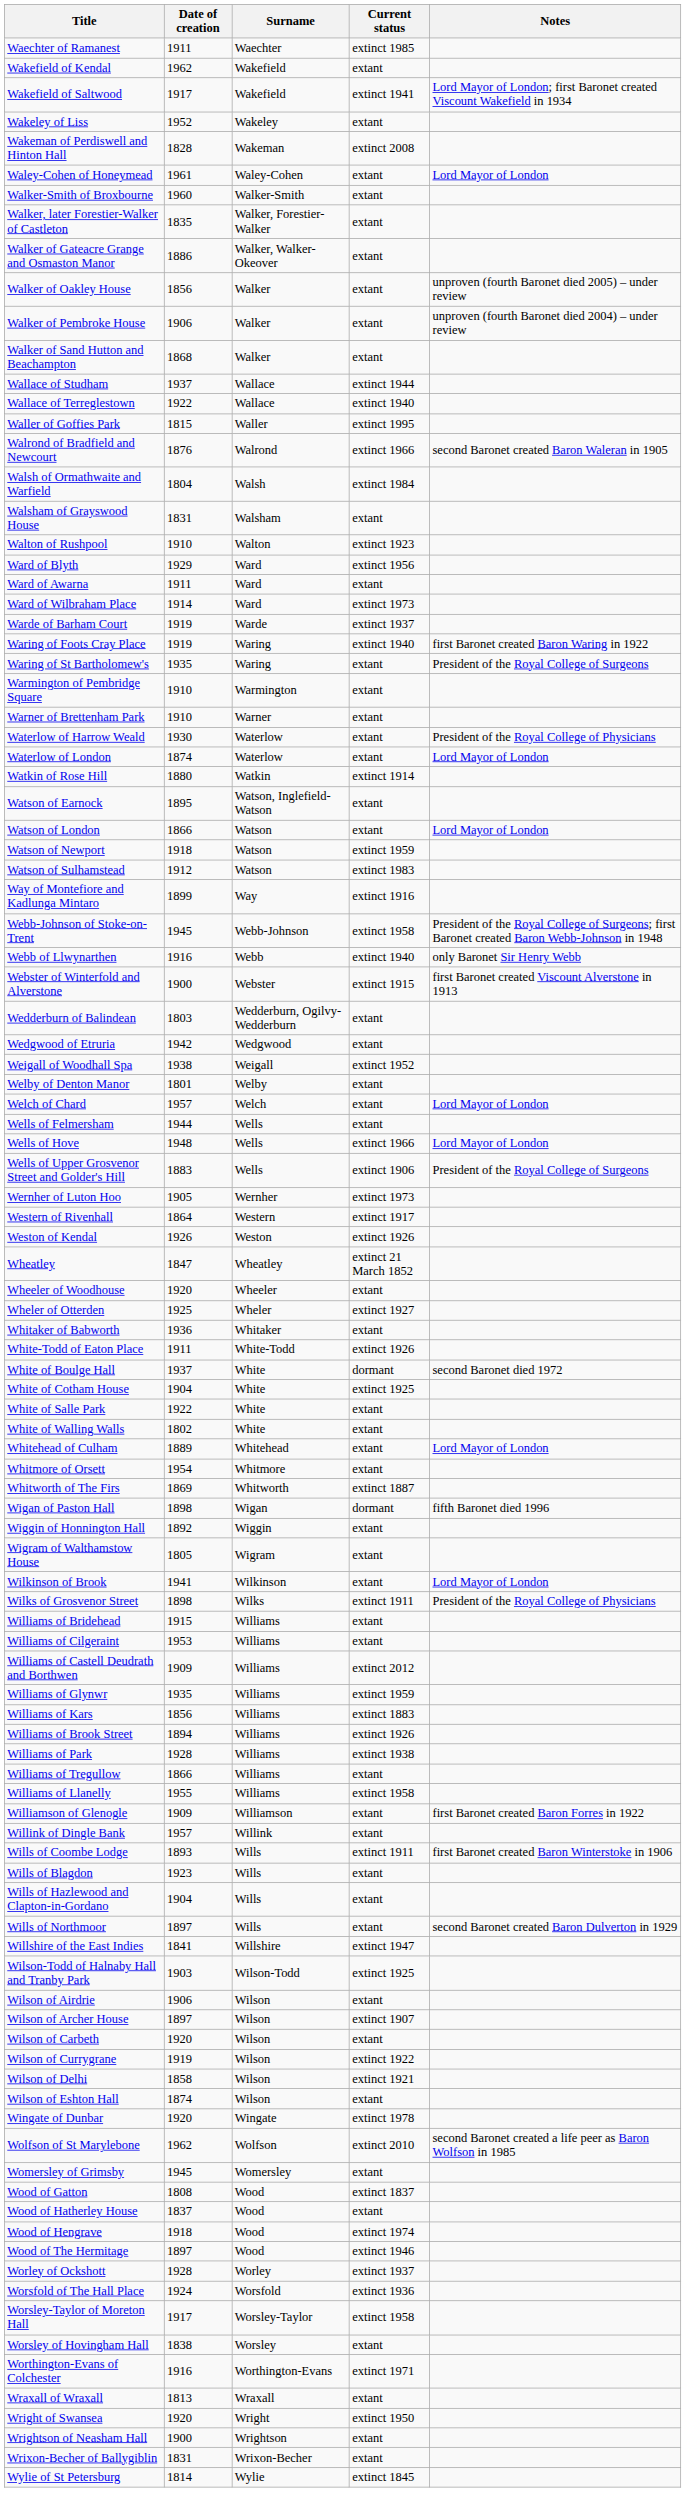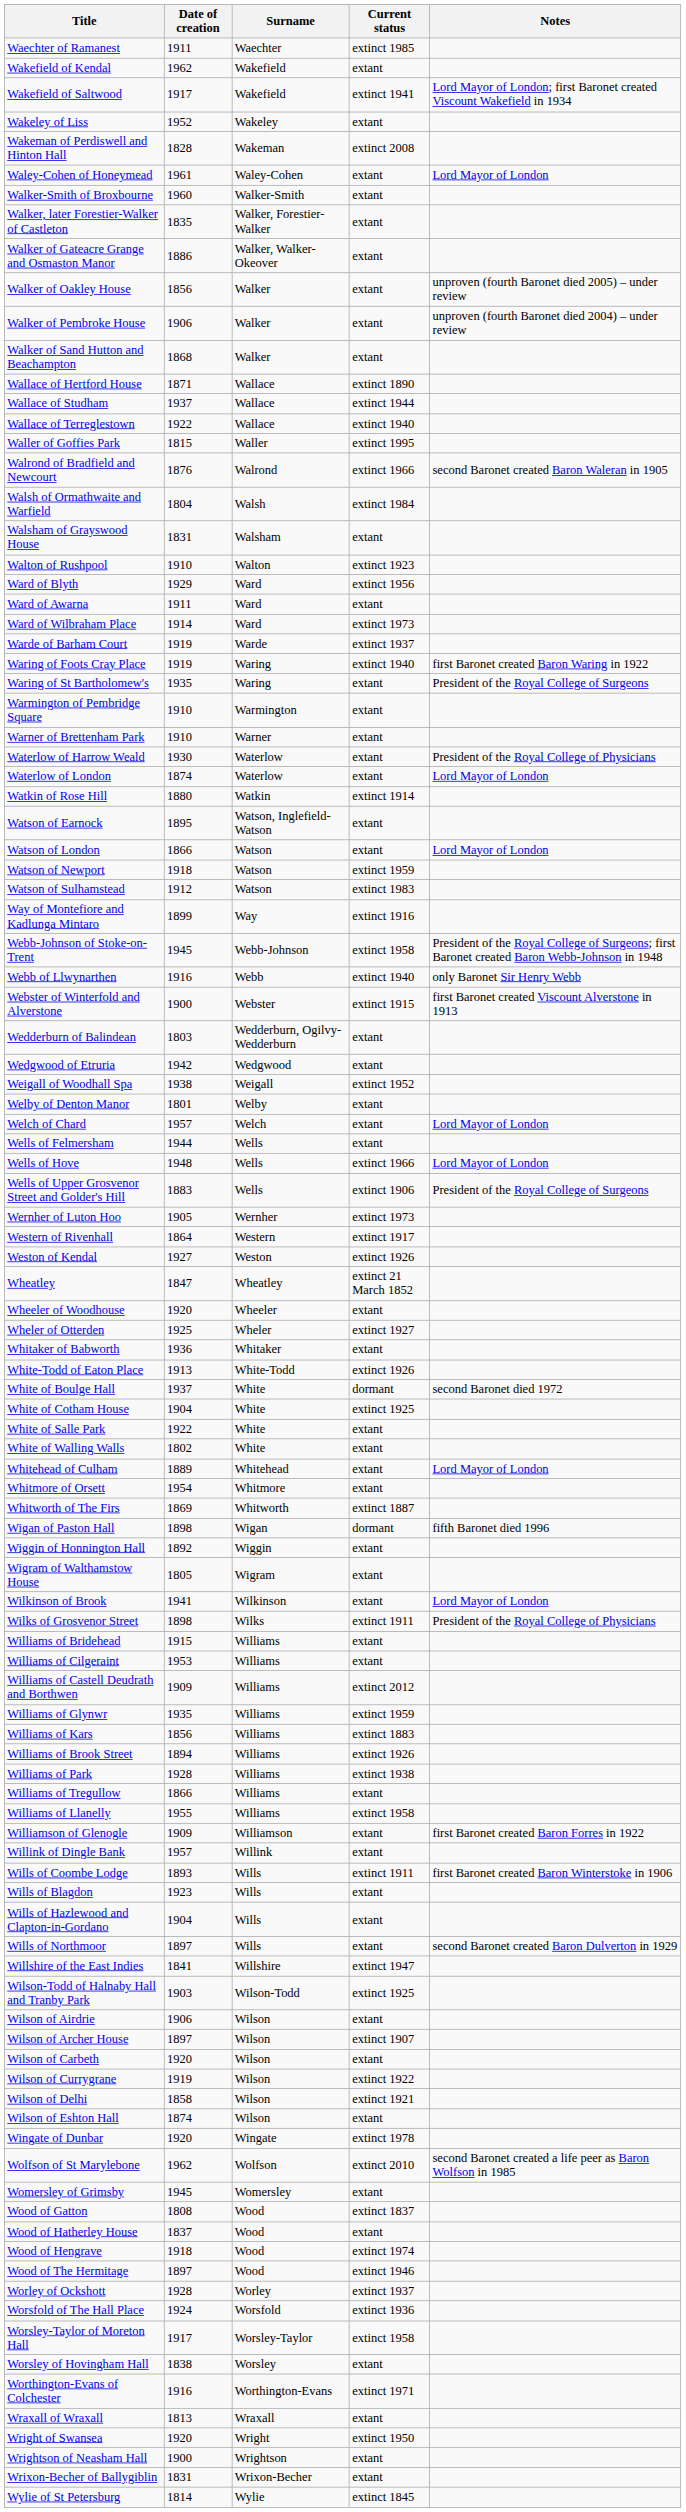+ row: Wallace of Hertford House | 1871 | Wallace | extinct 1890
Weston of Kendal | Date of creation: 1926 -> 1927
White-Todd of Eaton Place | Date of creation: 1911 -> 1913
